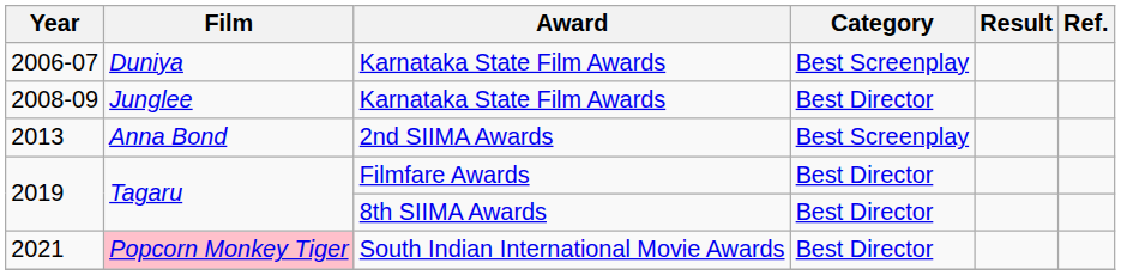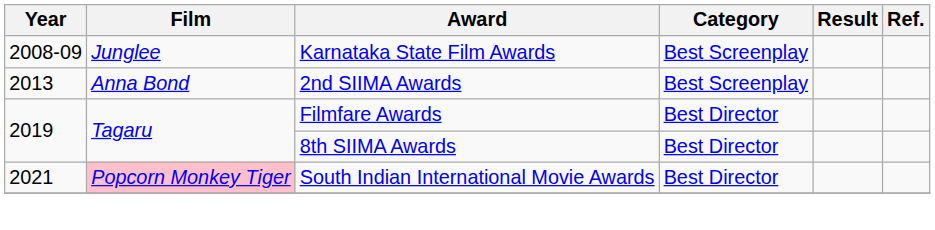- row: 2006-07 | Duniya | Karnataka State Film Awards | Best Screenplay
2008-09 | Category: Best Director -> Best Screenplay
